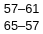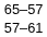rows swapped: 65–57 <-> 57–61
